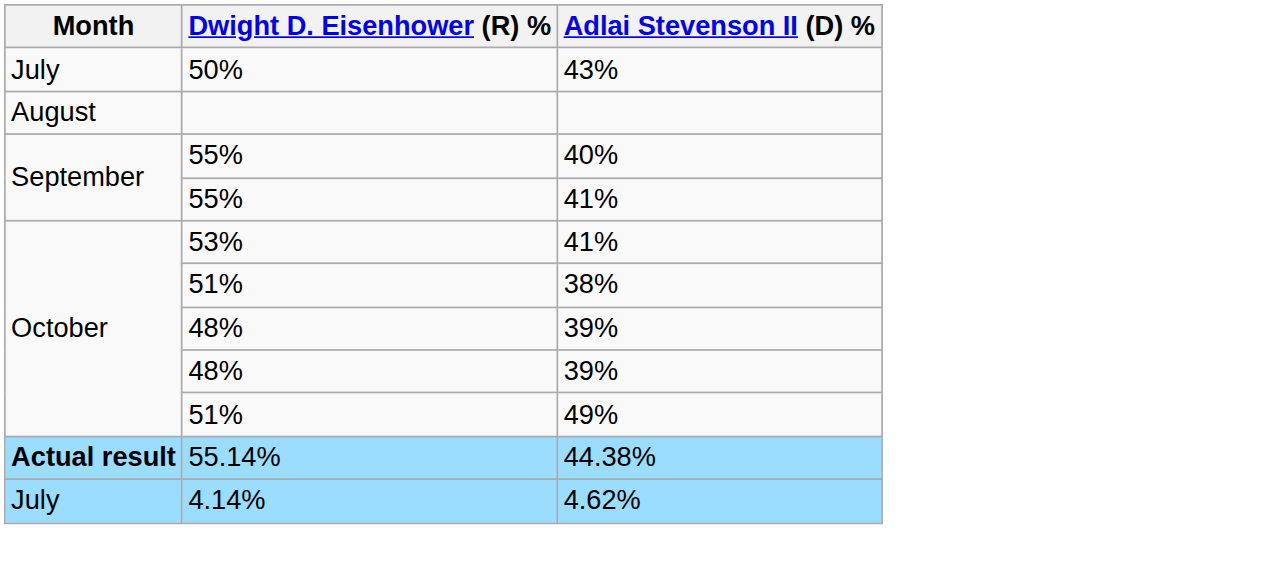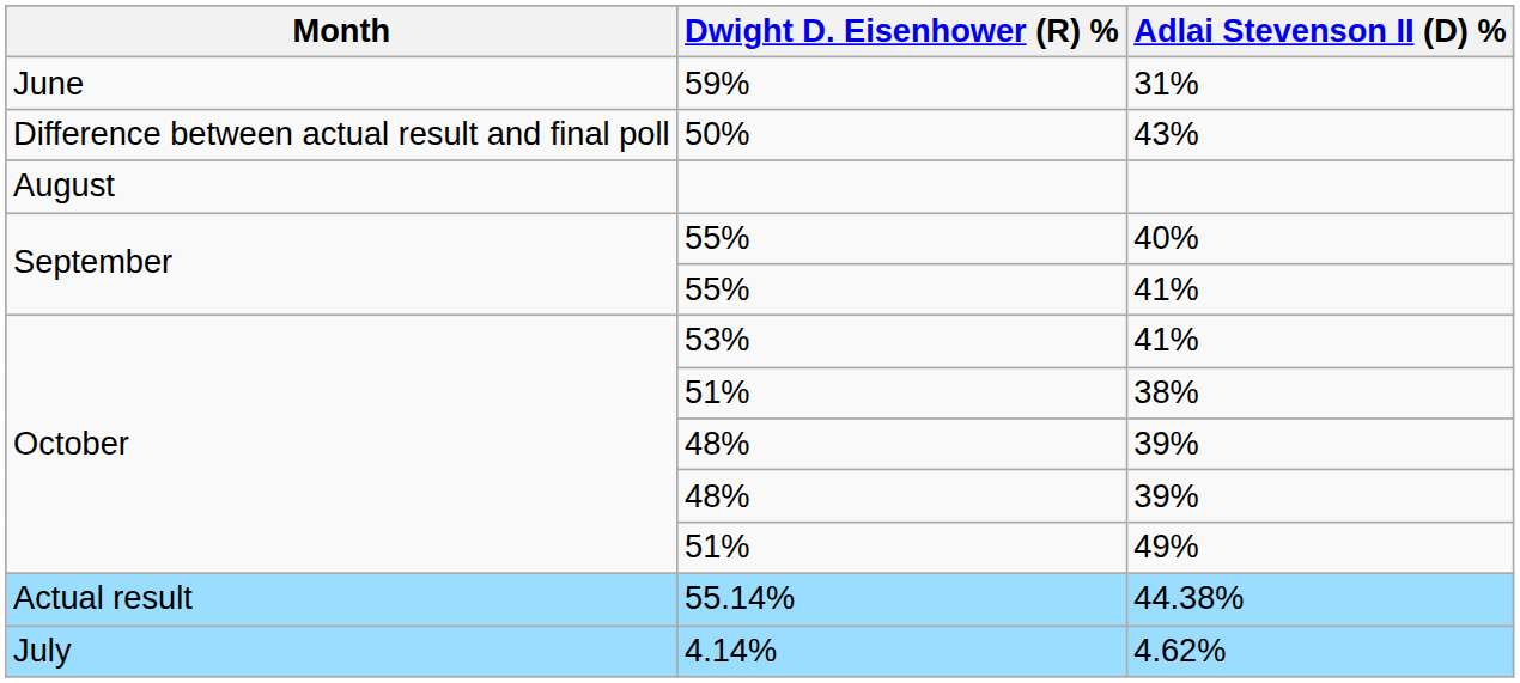+ row: June | 59% | 31%
43% | Month: July -> Difference between actual result and final poll
44.38% | Month: bold -> normal
